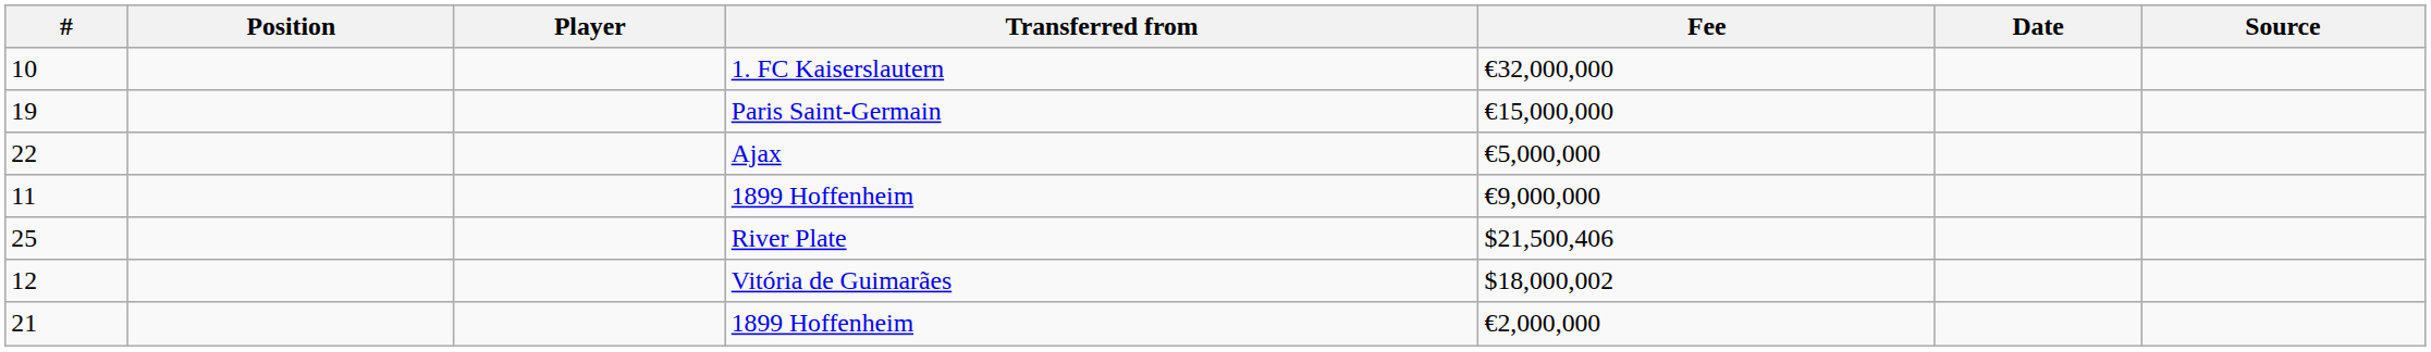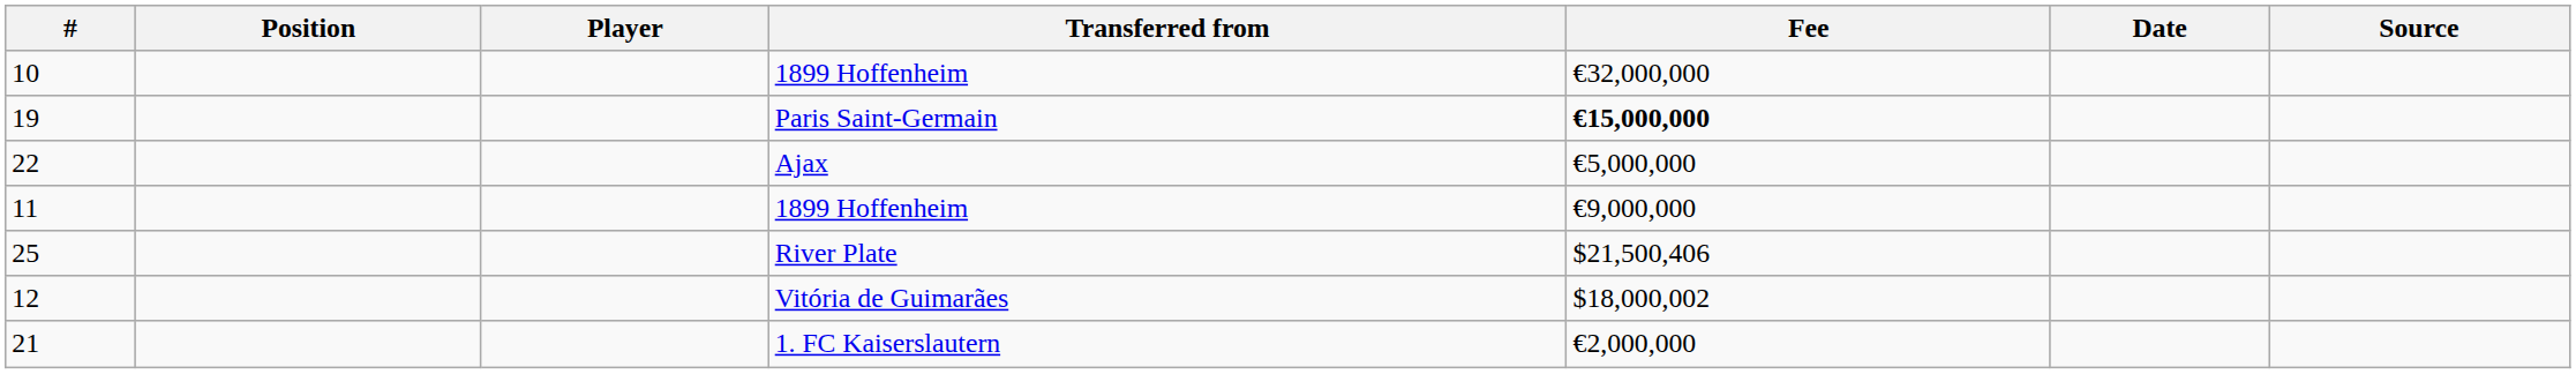10 | Transferred from: 1. FC Kaiserslautern -> 1899 Hoffenheim
19 | Fee: normal -> bold
21 | Transferred from: 1899 Hoffenheim -> 1. FC Kaiserslautern
